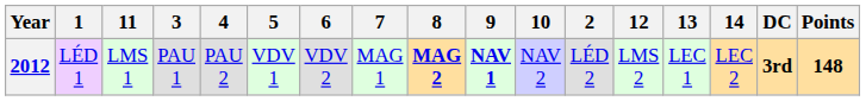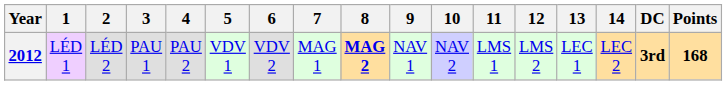columns swapped: 2 <-> 11
2012 | 9: bold -> normal
2012 | Points: 148 -> 168
